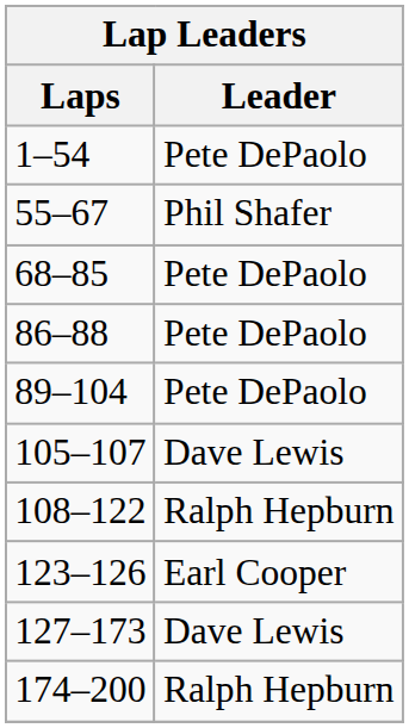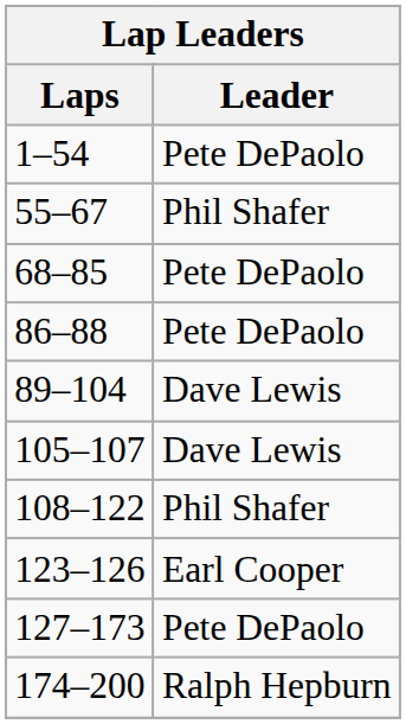89–104 | Leader: Pete DePaolo -> Dave Lewis
108–122 | Leader: Ralph Hepburn -> Phil Shafer
127–173 | Leader: Dave Lewis -> Pete DePaolo
